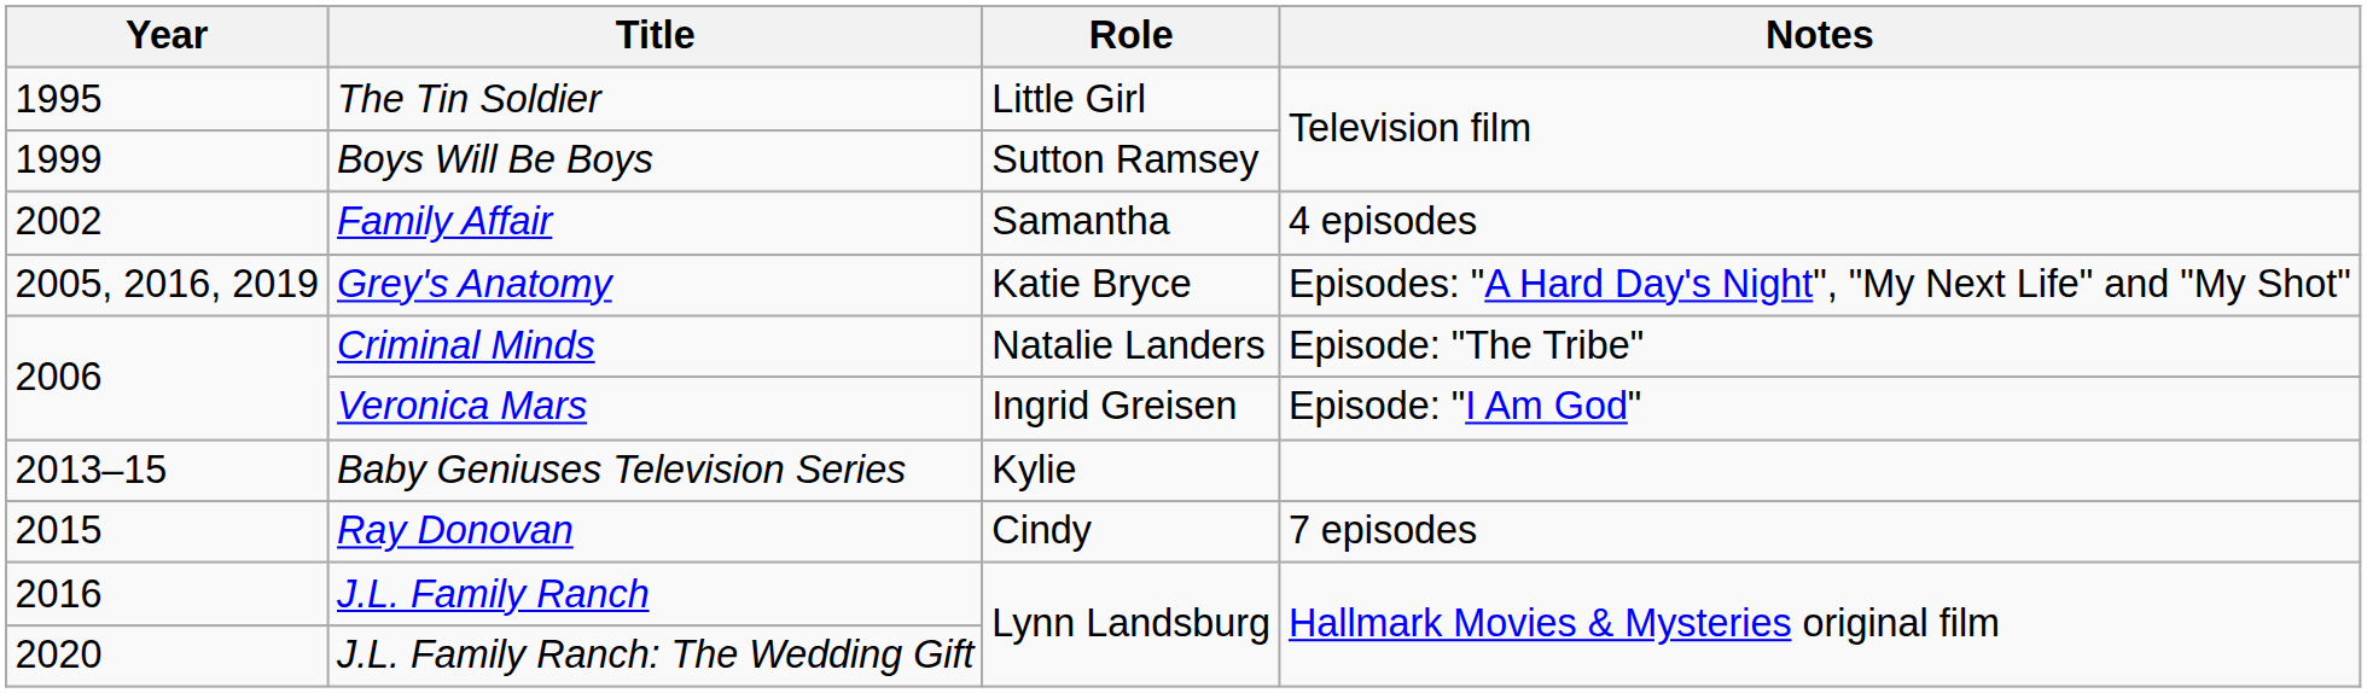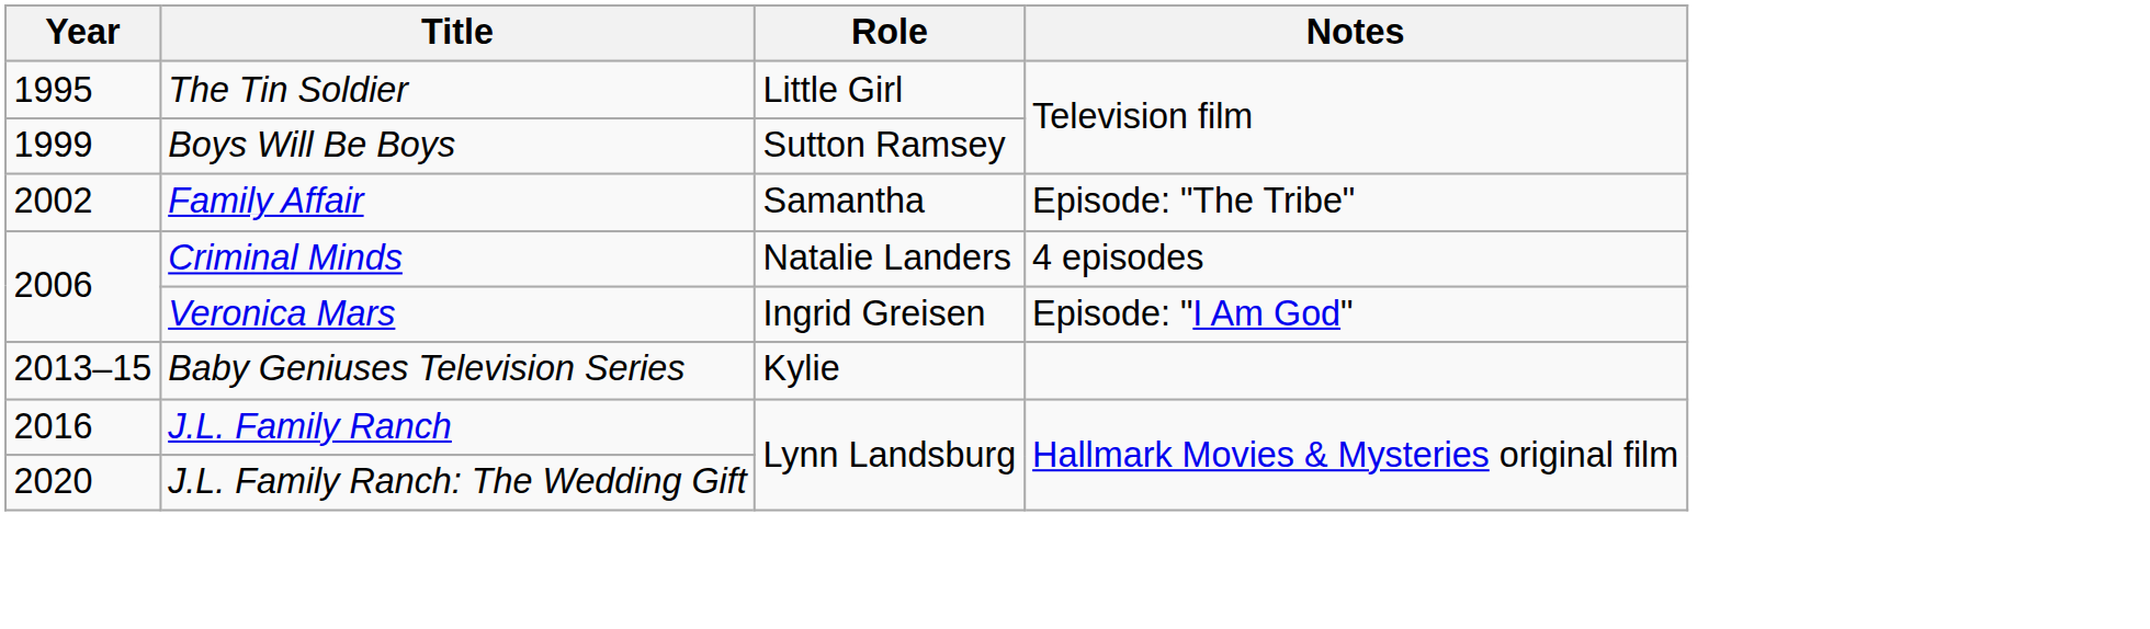Family Affair | Notes: 4 episodes -> Episode: "The Tribe"
- row: 2005, 2016, 2019 | Grey's Anatomy | Katie Bryce | Episodes: "A Hard Day's Night", "My Next Life" and "My Shot"
Criminal Minds | Notes: Episode: "The Tribe" -> 4 episodes
- row: 2015 | Ray Donovan | Cindy | 7 episodes
